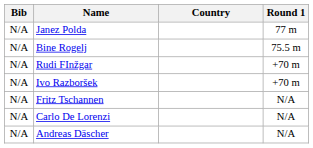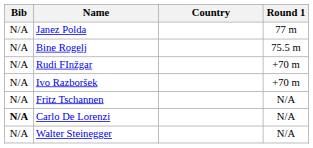Carlo De Lorenzi | Bib: normal -> bold
- row: N/A | Andreas Däscher | N/A
+ row: N/A | Walter Steinegger | N/A
